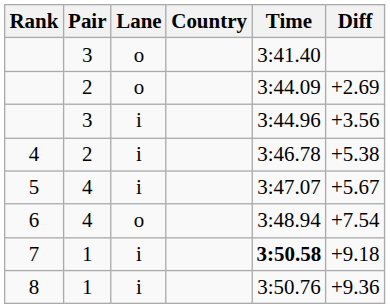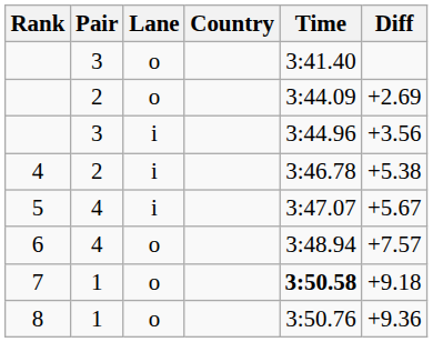6 | Diff: +7.54 -> +7.57
7 | Lane: i -> o
8 | Lane: i -> o
